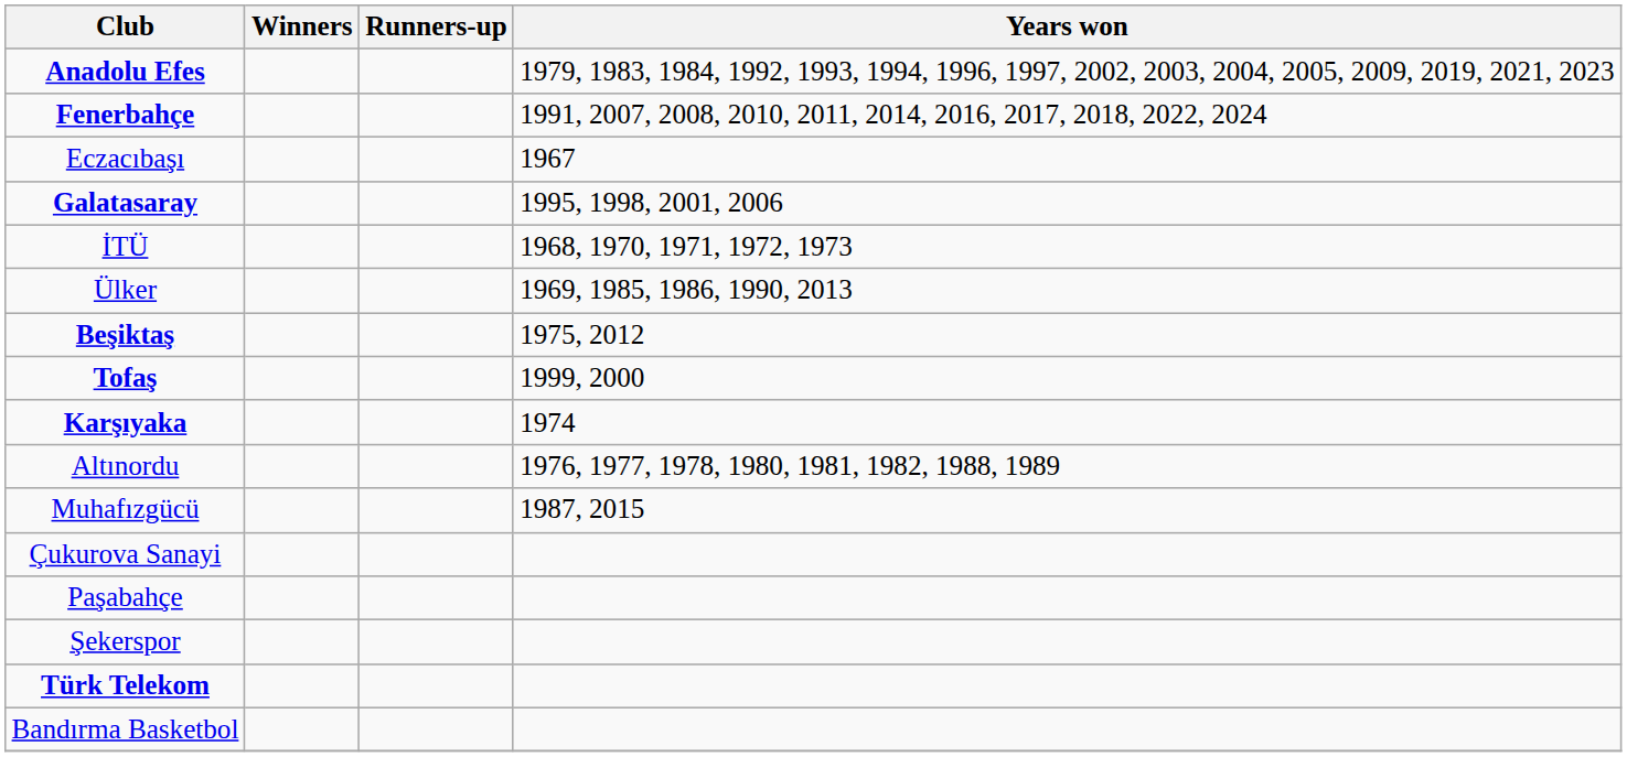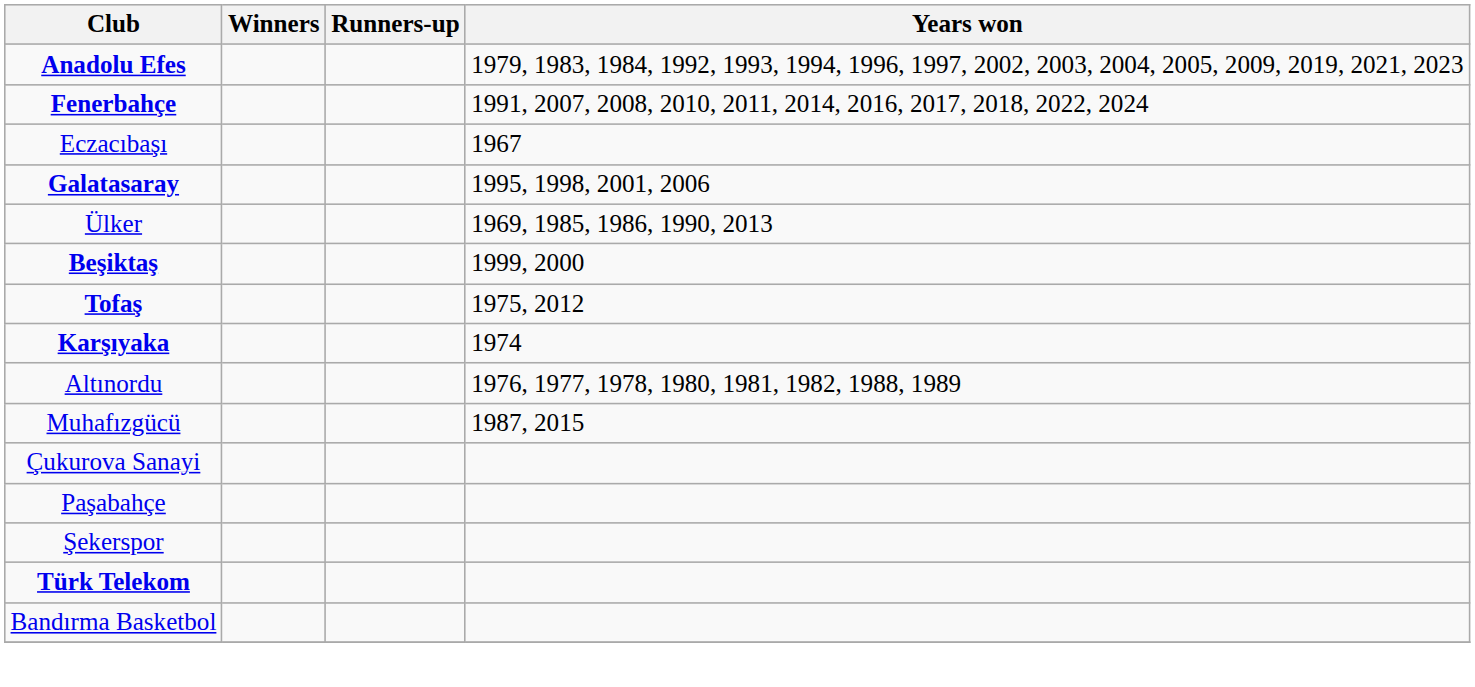- row: İTÜ | 1968, 1970, 1971, 1972, 1973
Beşiktaş | Years won: 1975, 2012 -> 1999, 2000
Tofaş | Years won: 1999, 2000 -> 1975, 2012
